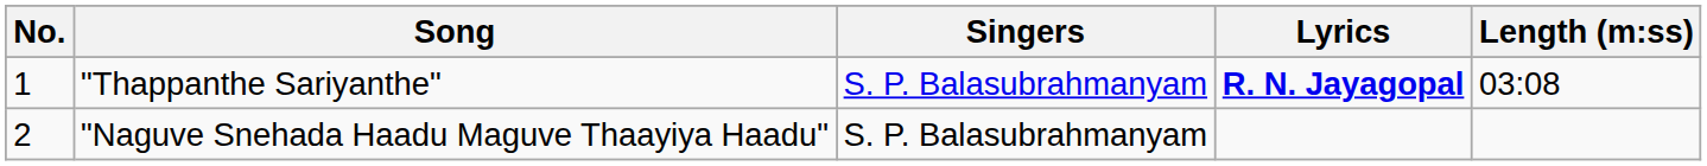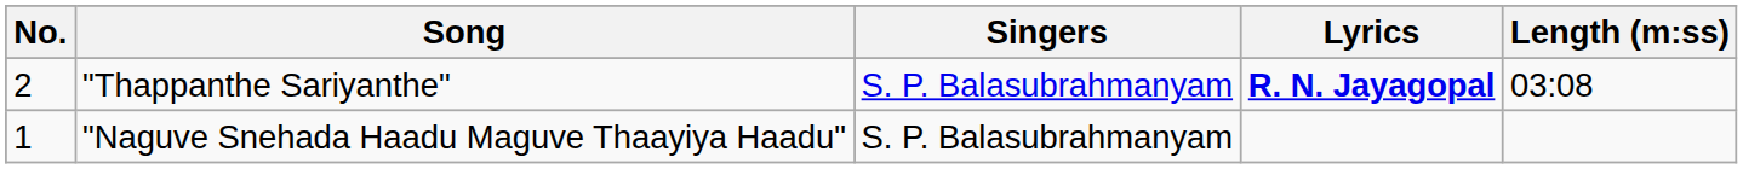"Thappanthe Sariyanthe" | No.: 1 -> 2
"Naguve Snehada Haadu Maguve Thaayiya Haadu" | No.: 2 -> 1
